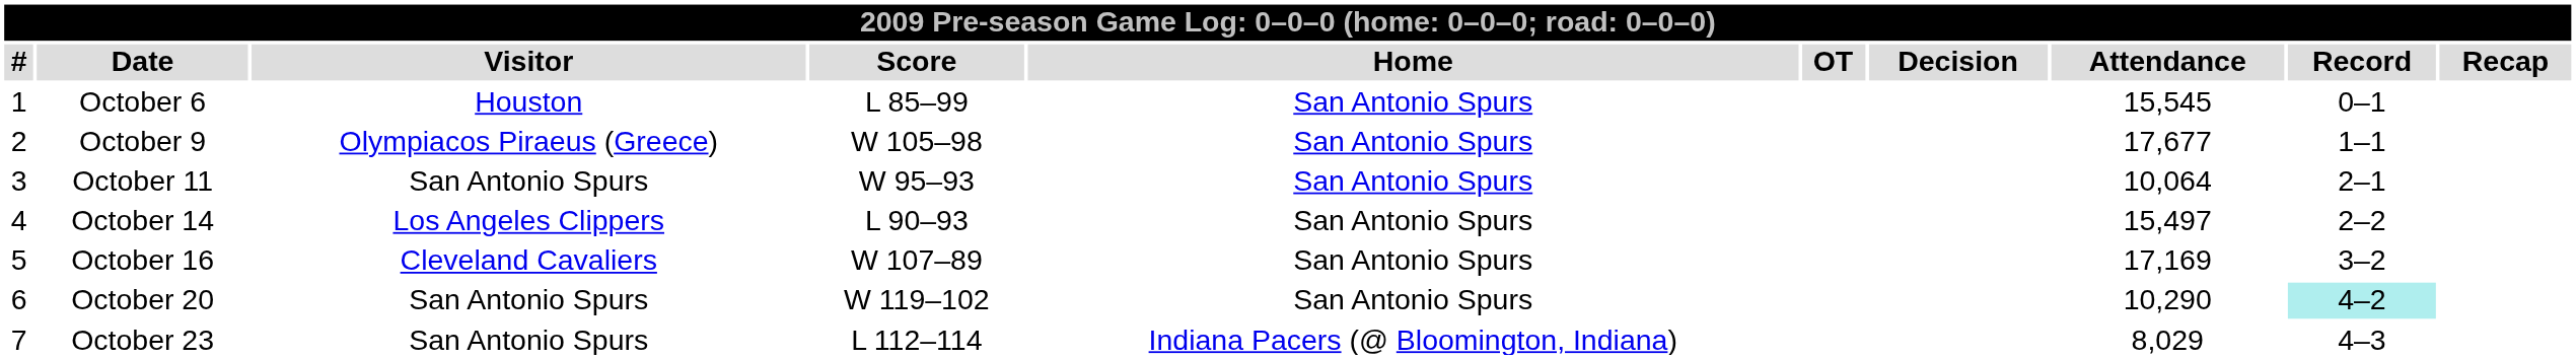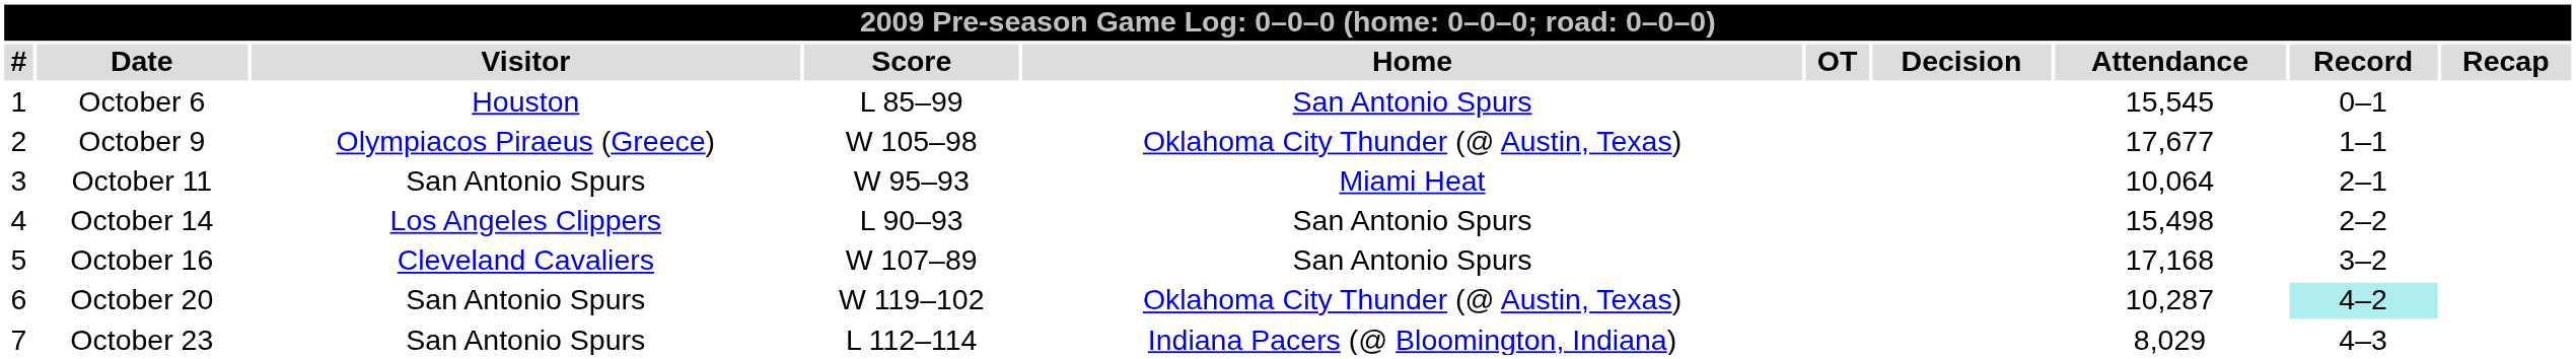October 9 | Home: San Antonio Spurs -> Oklahoma City Thunder (@ Austin, Texas)
October 11 | Home: San Antonio Spurs -> Miami Heat
October 14 | Attendance: 15,497 -> 15,498
October 16 | Attendance: 17,169 -> 17,168
October 20 | Home: San Antonio Spurs -> Oklahoma City Thunder (@ Austin, Texas)
October 20 | Attendance: 10,290 -> 10,287
